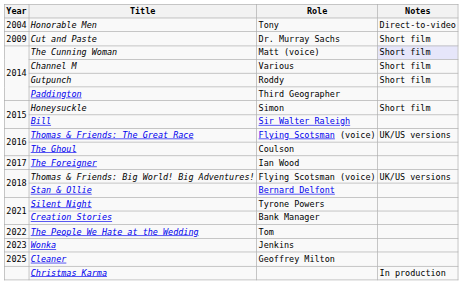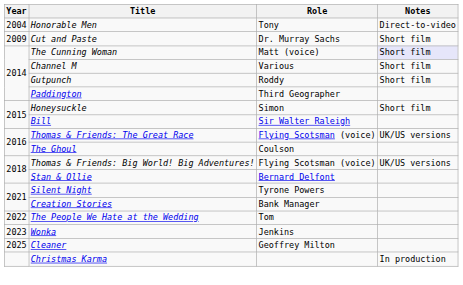- row: 2017 | The Foreigner | Ian Wood
